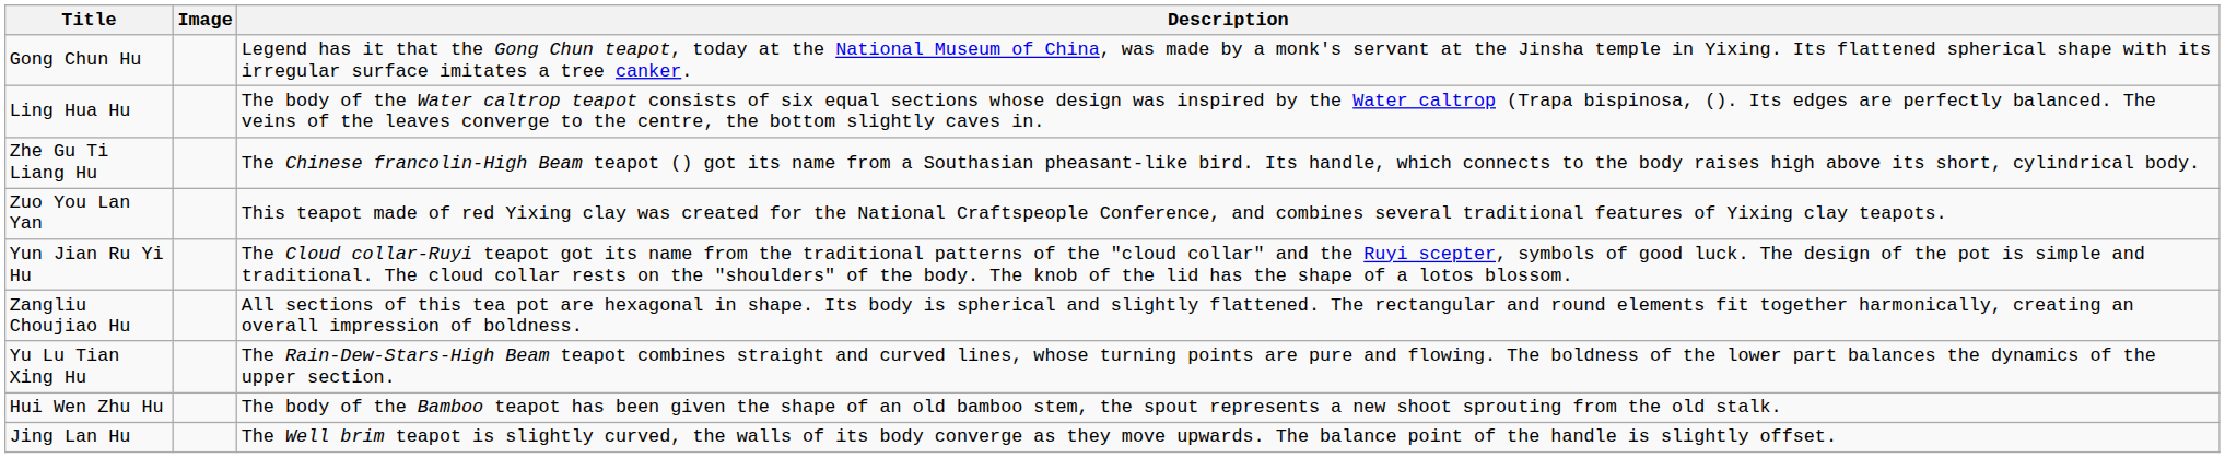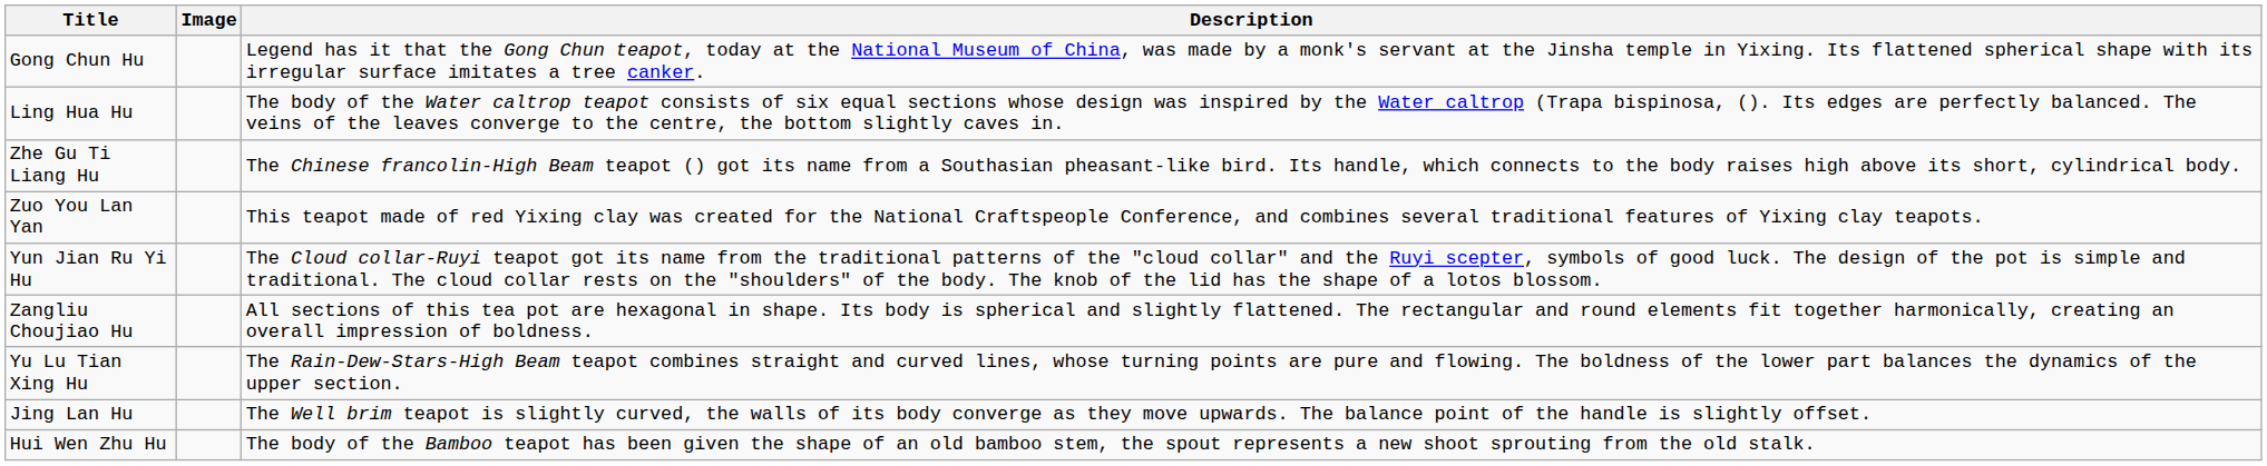rows swapped: Jing Lan Hu <-> Hui Wen Zhu Hu
